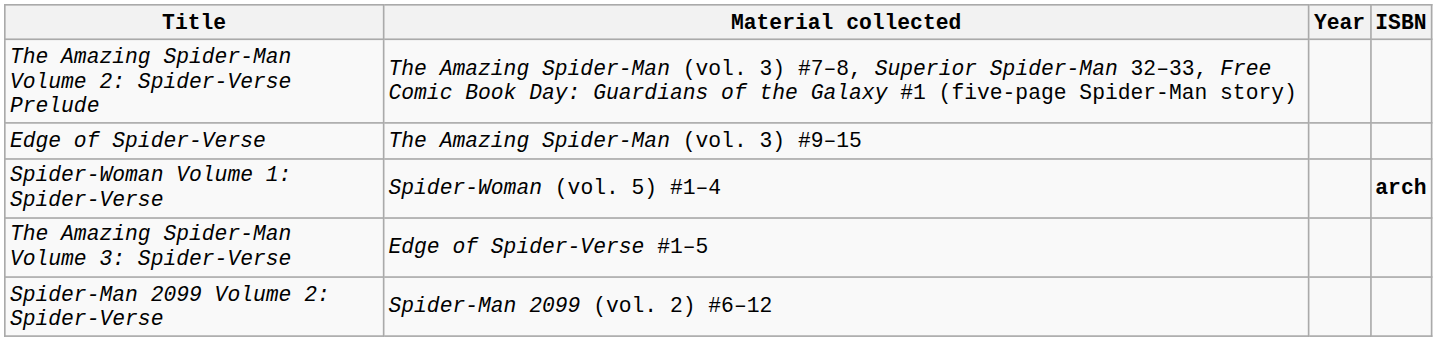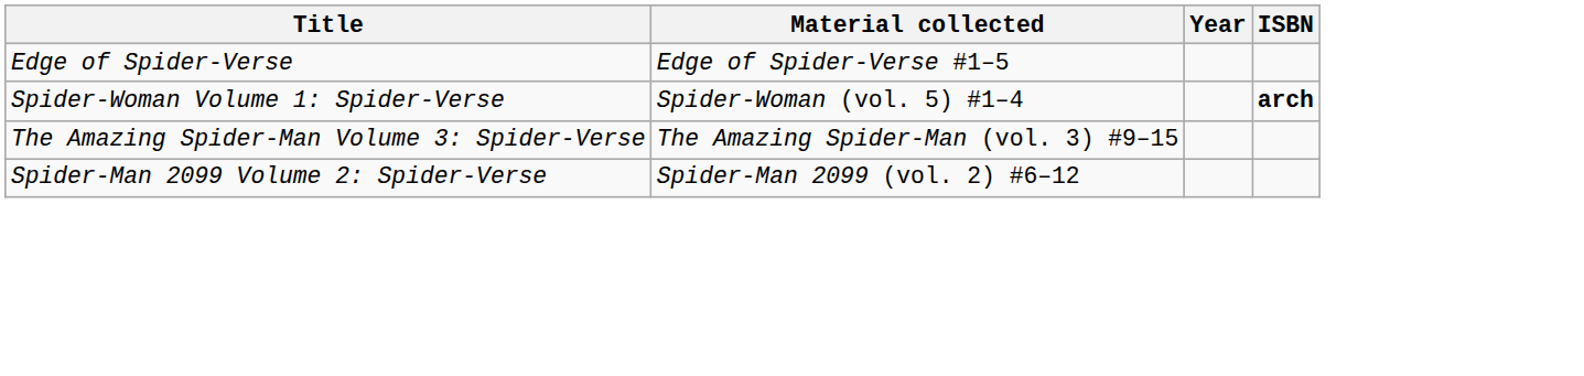- row: The Amazing Spider-Man Volume 2: Spider-Verse Prelude | The Amazing Spider-Man (vol. 3) #7–8, Superior Spider-Man 32–33, Free Comic Book Day: Guardians of the Galaxy #1 (five-page Spider-Man story)
Edge of Spider-Verse | Material collected: The Amazing Spider-Man (vol. 3) #9–15 -> Edge of Spider-Verse #1–5
The Amazing Spider-Man Volume 3: Spider-Verse | Material collected: Edge of Spider-Verse #1–5 -> The Amazing Spider-Man (vol. 3) #9–15
